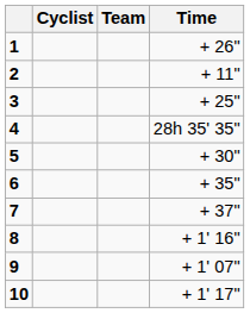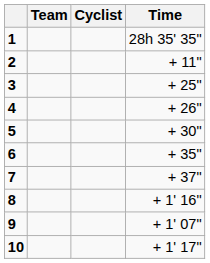columns swapped: Cyclist <-> Team
1 | Time: + 26" -> 28h 35' 35"
4 | Time: 28h 35' 35" -> + 26"
